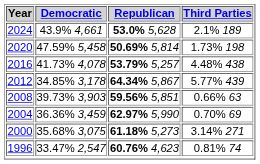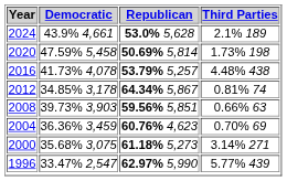2012 | Third Parties: 5.77% 439 -> 0.81% 74
2004 | Republican: 62.97% 5,990 -> 60.76% 4,623
1996 | Republican: 60.76% 4,623 -> 62.97% 5,990
1996 | Third Parties: 0.81% 74 -> 5.77% 439
